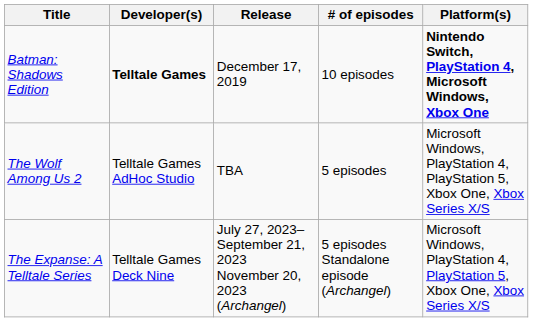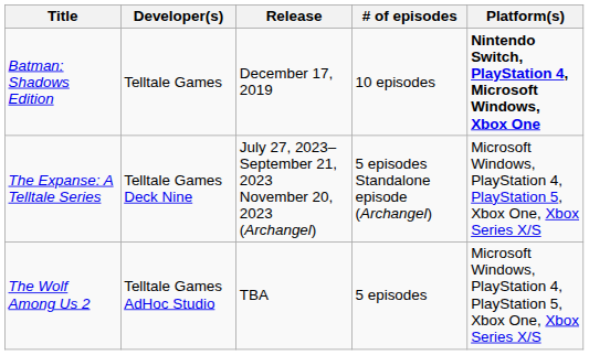Batman: Shadows Edition | Developer(s): bold -> normal
rows swapped: The Expanse: A Telltale Series <-> The Wolf Among Us 2
